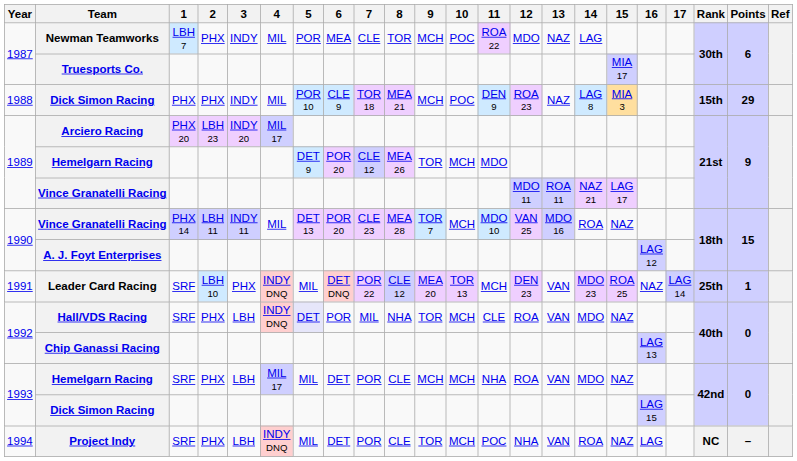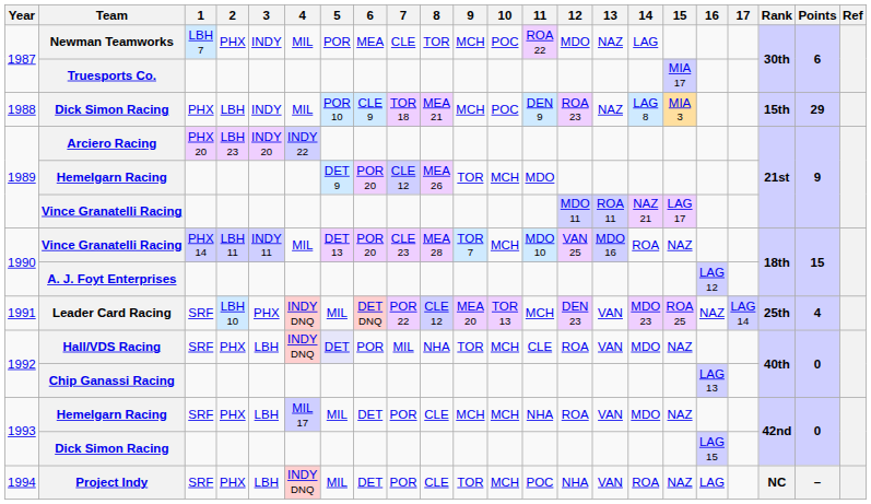1988 / Dick Simon Racing | 2: PHX -> LBH
Arciero Racing | 4: MIL 17 -> INDY 22
Leader Card Racing | Points: 1 -> 4
